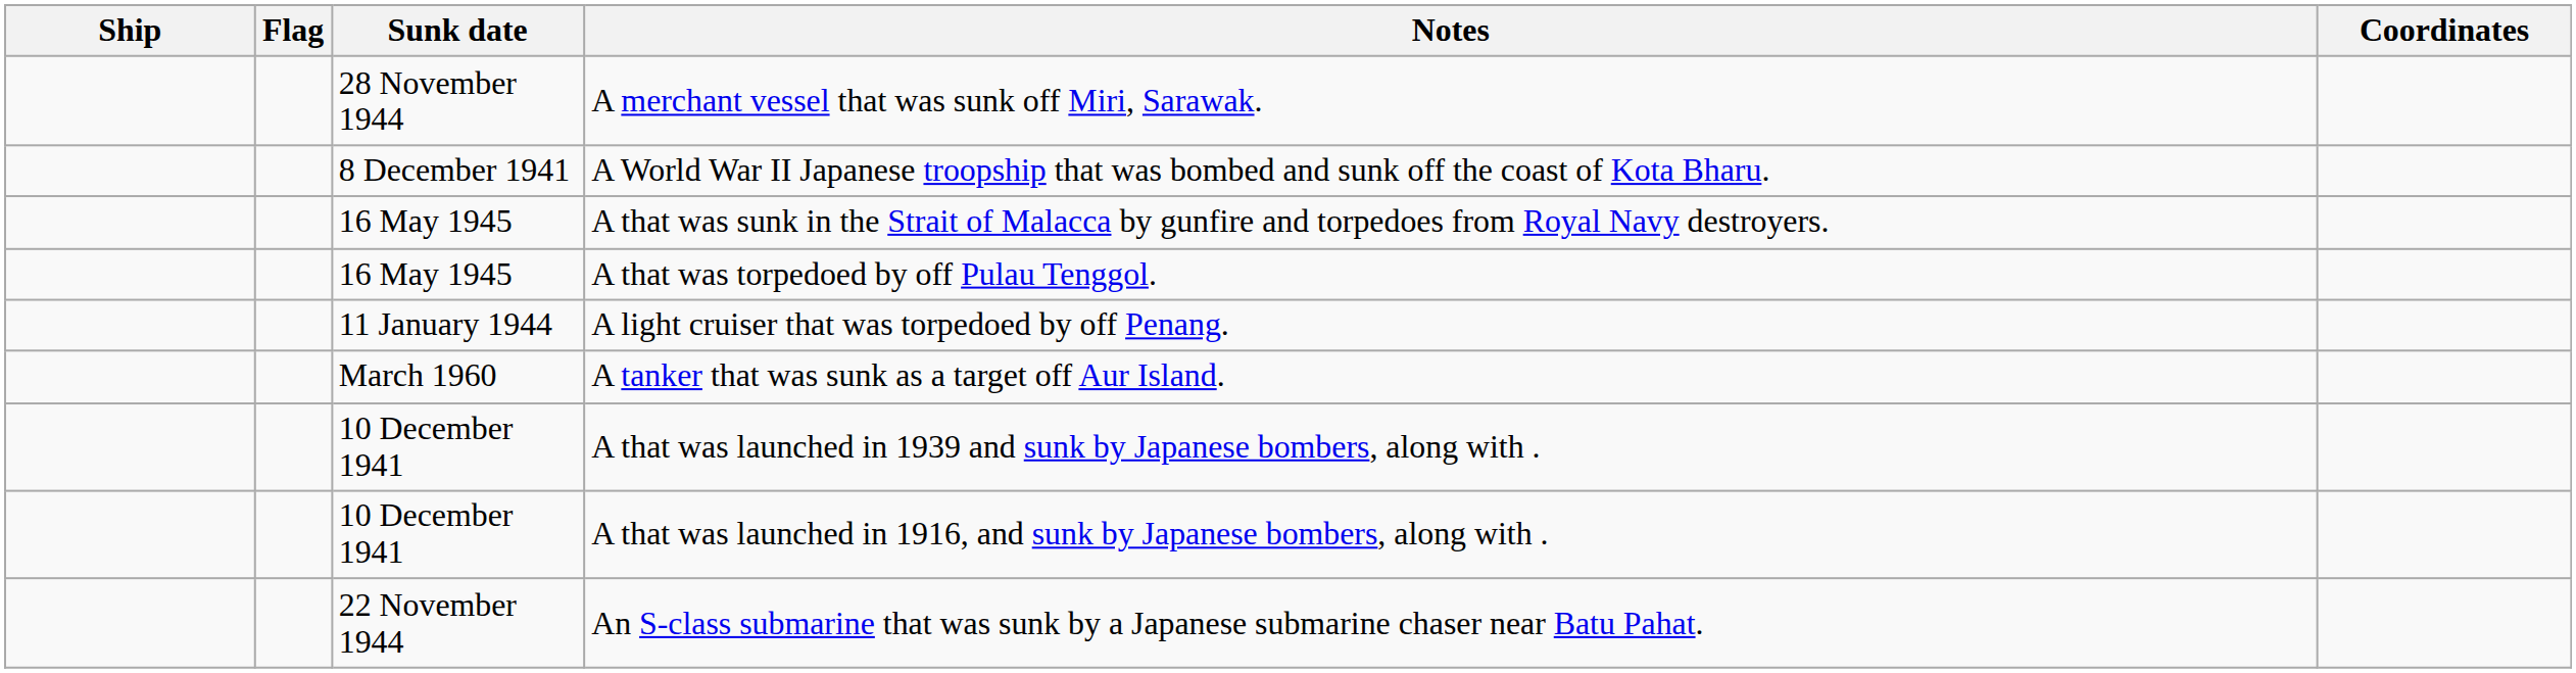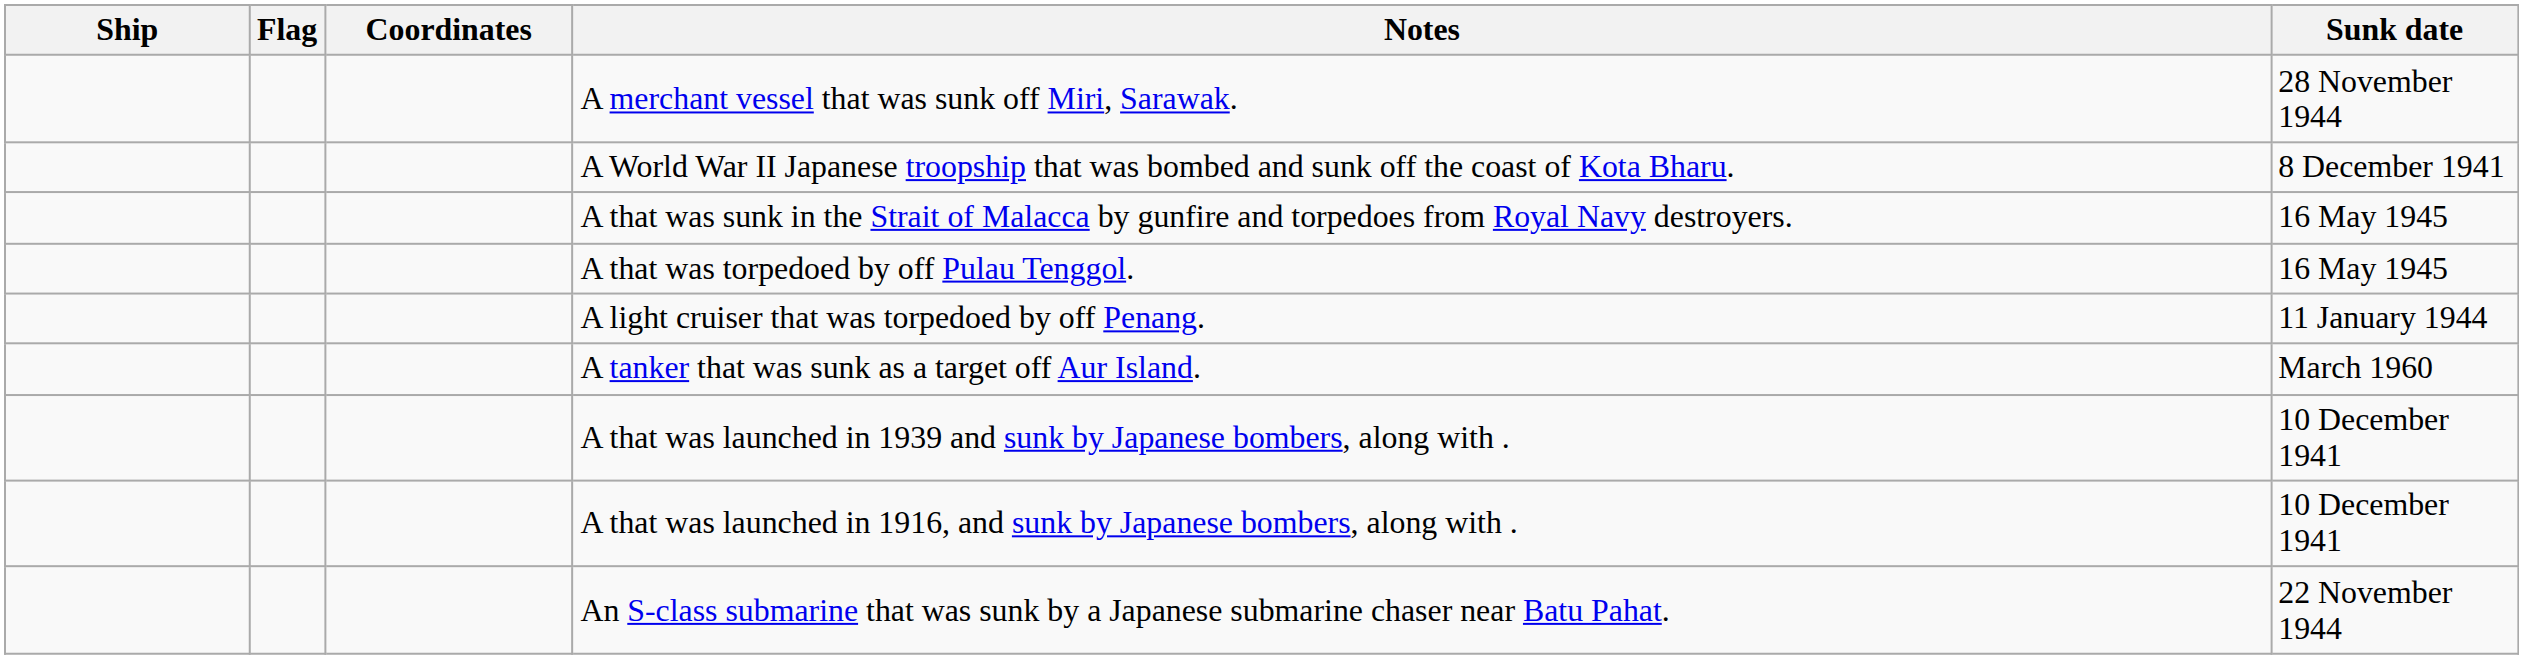columns swapped: Sunk date <-> Coordinates
